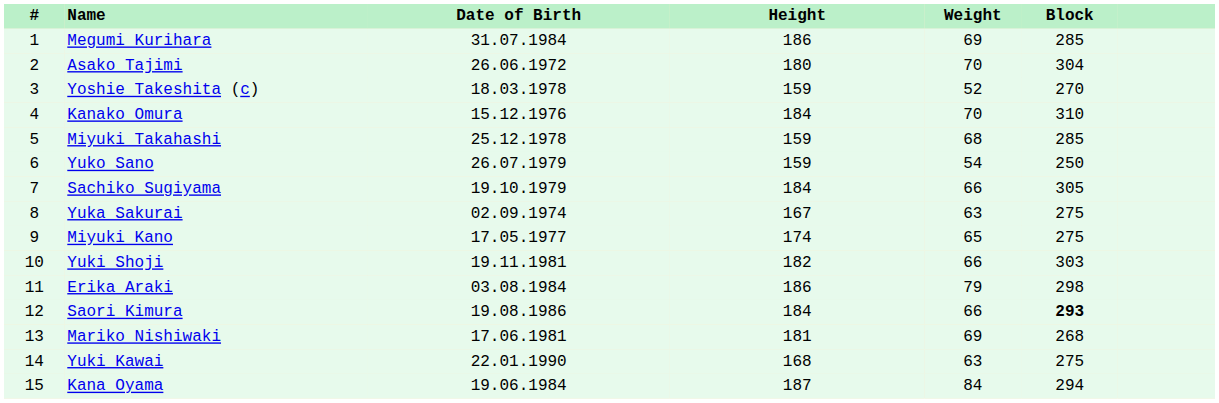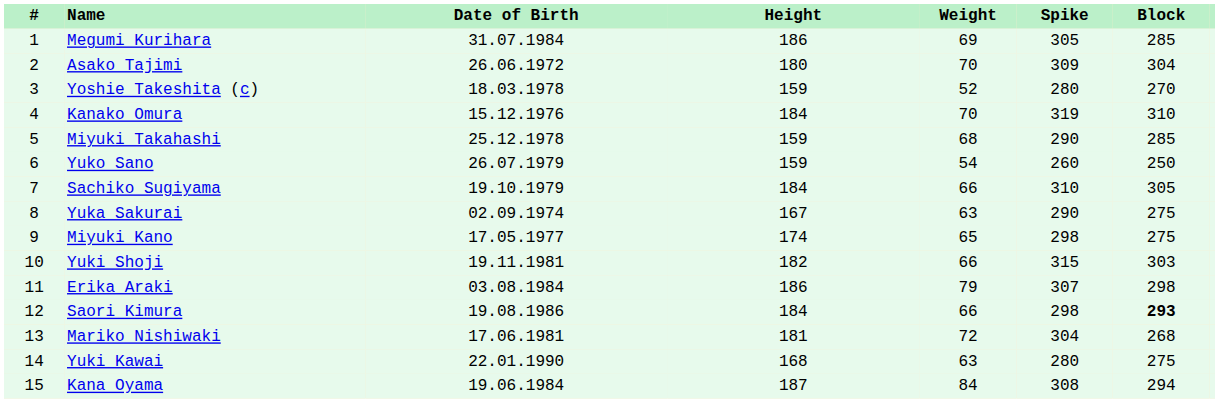+ column: Spike | 305 | 309 | 280 | 319 | 290 | 260 | 310 | 290 | 298 | 315 | 307 | 298 | 304 | 280 | 308
Mariko Nishiwaki | Weight: 69 -> 72
